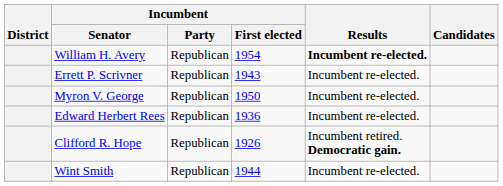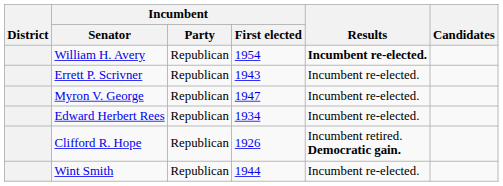Myron V. George | Incumbent / First elected: 1950 -> 1947
Edward Herbert Rees | Incumbent / First elected: 1936 -> 1934
